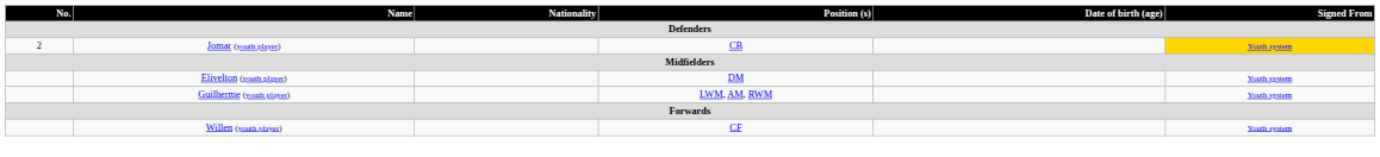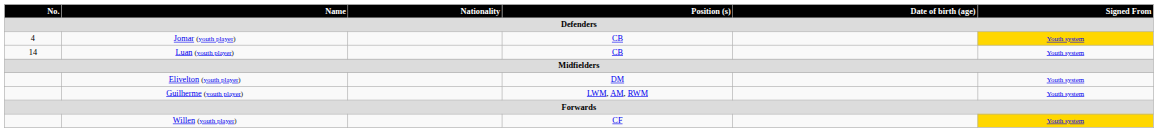Jomar (youth player) | No.: 2 -> 4
+ row: 14 | Luan (youth player) | CB | Youth system
Willen (youth player) | Signed From: no background -> gold background
